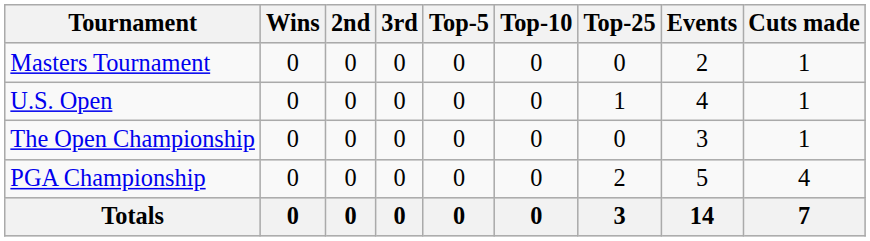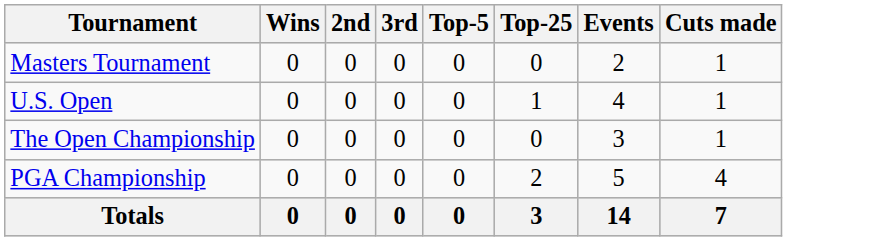- column: Top-10 | 0 | 0 | 0 | 0 | 0
